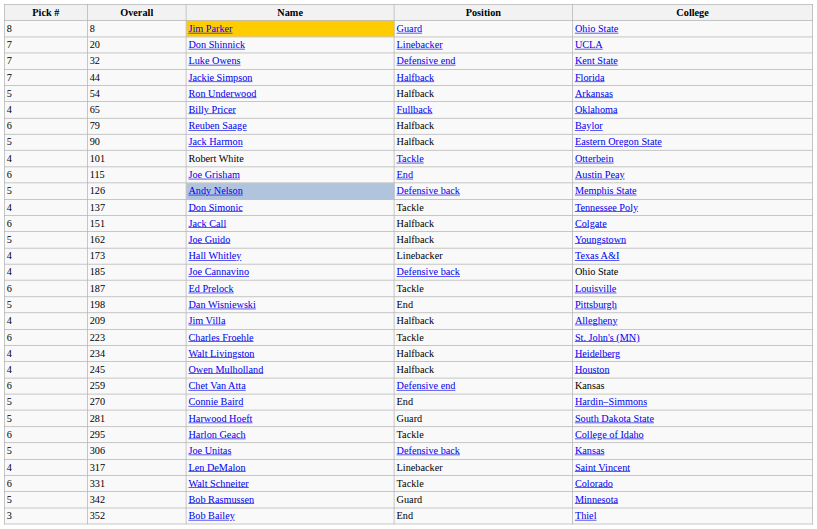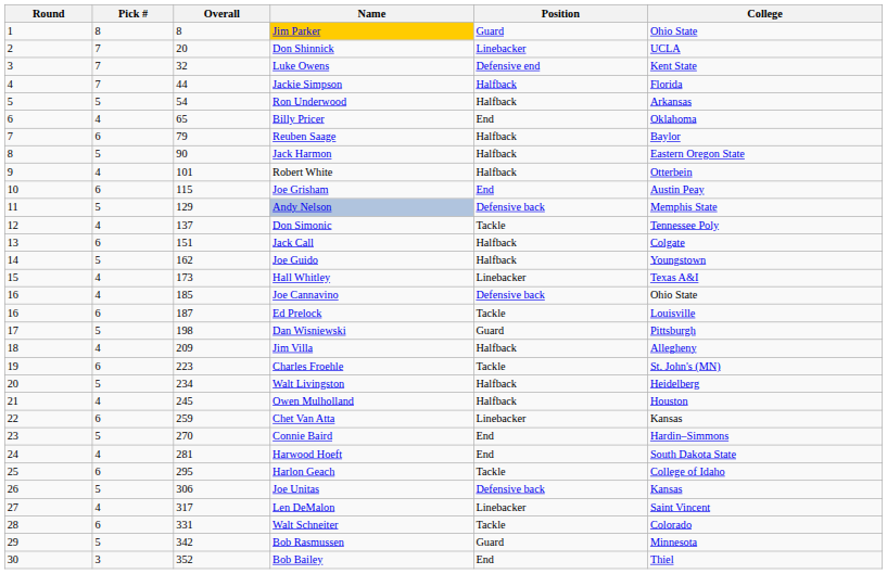+ column: Round | 1 | 2 | 3 | 4 | 5 | 6 | 7 | 8 | 9 | 10 | 11 | 12 | 13 | 14 | 15 | 16 | 16 | 17 | 18 | 19 | 20 | 21 | 22 | 23 | 24 | 25 | 26 | 27 | 28 | 29 | 30
Billy Pricer | Position: Fullback -> End
Robert White | Position: Tackle -> Halfback
Andy Nelson | Overall: 126 -> 129
Dan Wisniewski | Position: End -> Guard
Walt Livingston | Pick #: 4 -> 5
Chet Van Atta | Position: Defensive end -> Linebacker
Harwood Hoeft | Pick #: 5 -> 4
Harwood Hoeft | Position: Guard -> End
